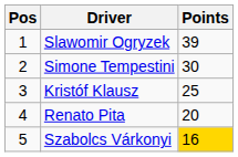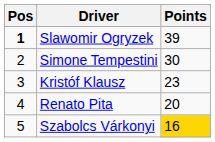Slawomir Ogryzek | Pos: normal -> bold
Kristóf Klausz | Points: 25 -> 23
